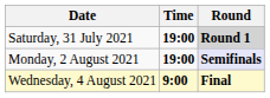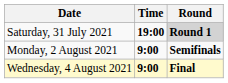Monday, 2 August 2021 | Time: 19:00 -> 9:00
Monday, 2 August 2021 | Round: lavender background -> no background
